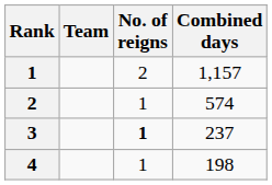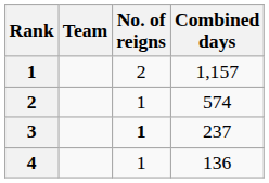4 | Combined days: 198 -> 136
